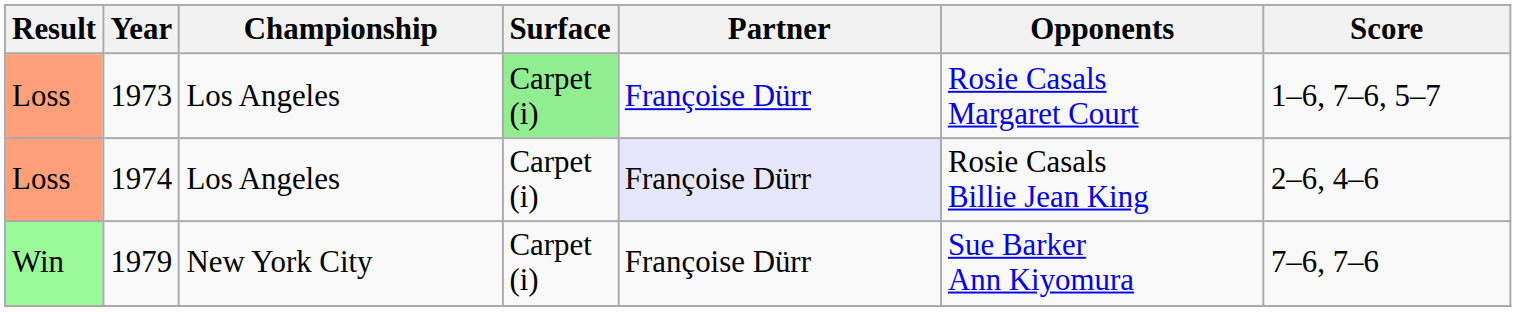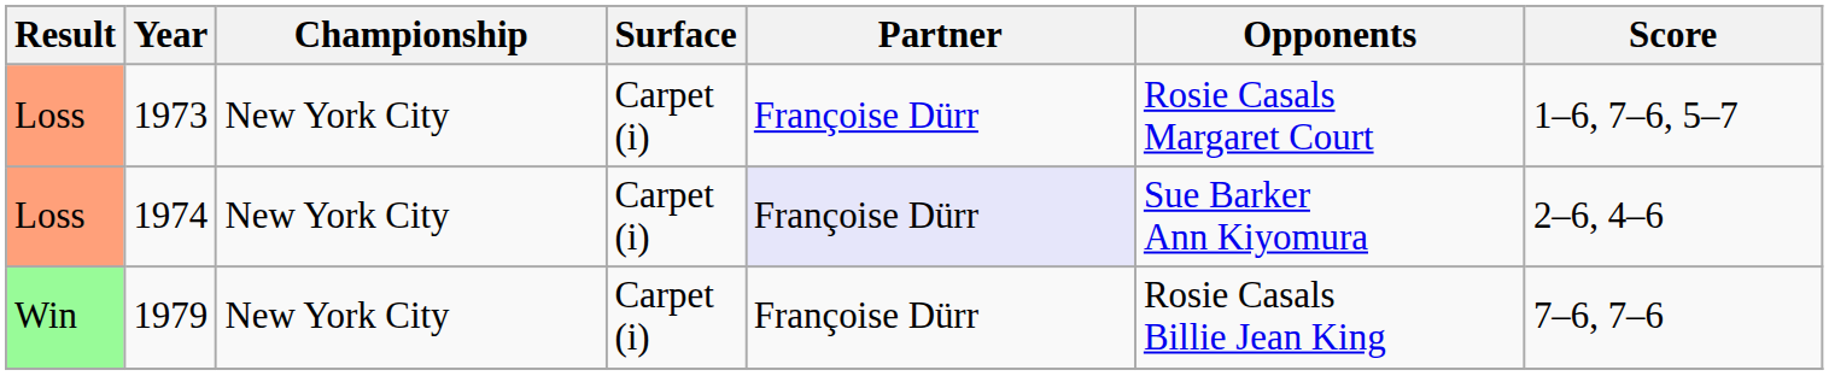1973 | Championship: Los Angeles -> New York City
1973 | Surface: lightgreen background -> no background
1974 | Championship: Los Angeles -> New York City
1974 | Opponents: Rosie Casals Billie Jean King -> Sue Barker Ann Kiyomura
1979 | Opponents: Sue Barker Ann Kiyomura -> Rosie Casals Billie Jean King
